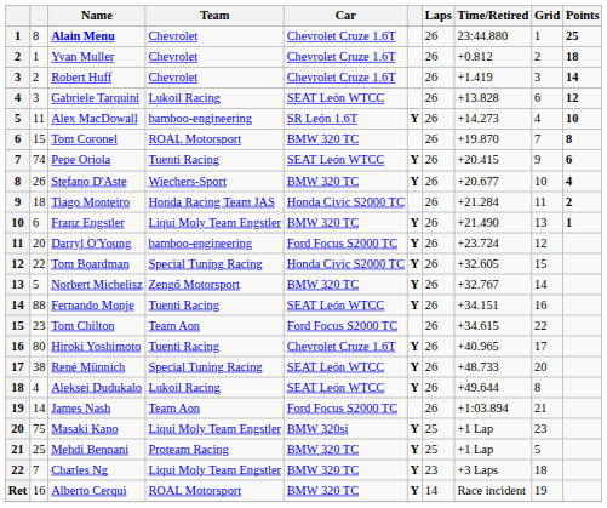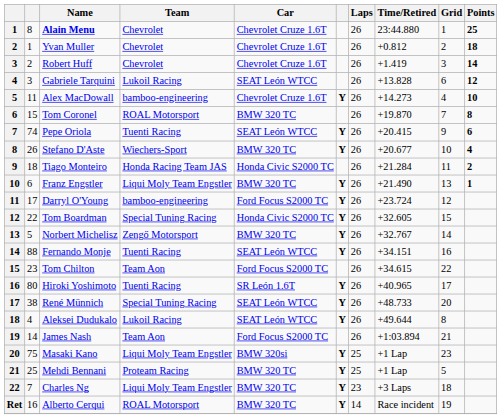Alex MacDowall | Car: SR León 1.6T -> Chevrolet Cruze 1.6T
Darryl O'Young | column 2: 20 -> 17
Hiroki Yoshimoto | Car: Chevrolet Cruze 1.6T -> SR León 1.6T
